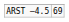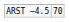ARST –4.5 | column 2: 69 -> 70
